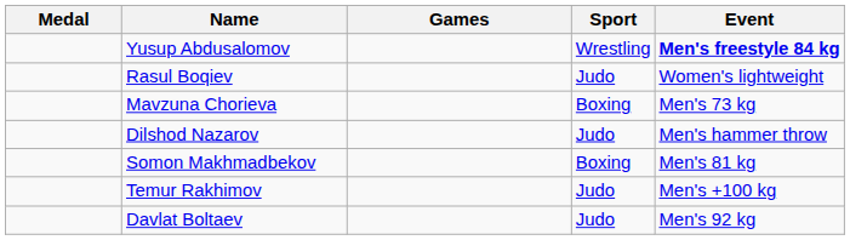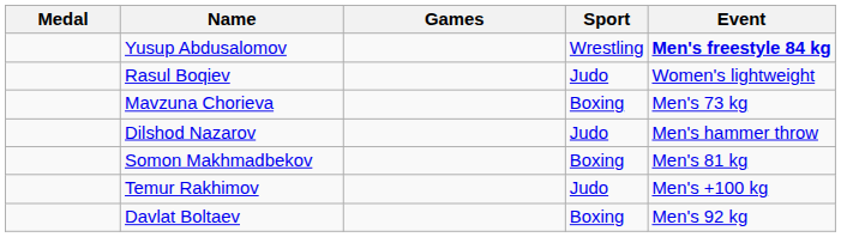Davlat Boltaev | Sport: Judo -> Boxing
